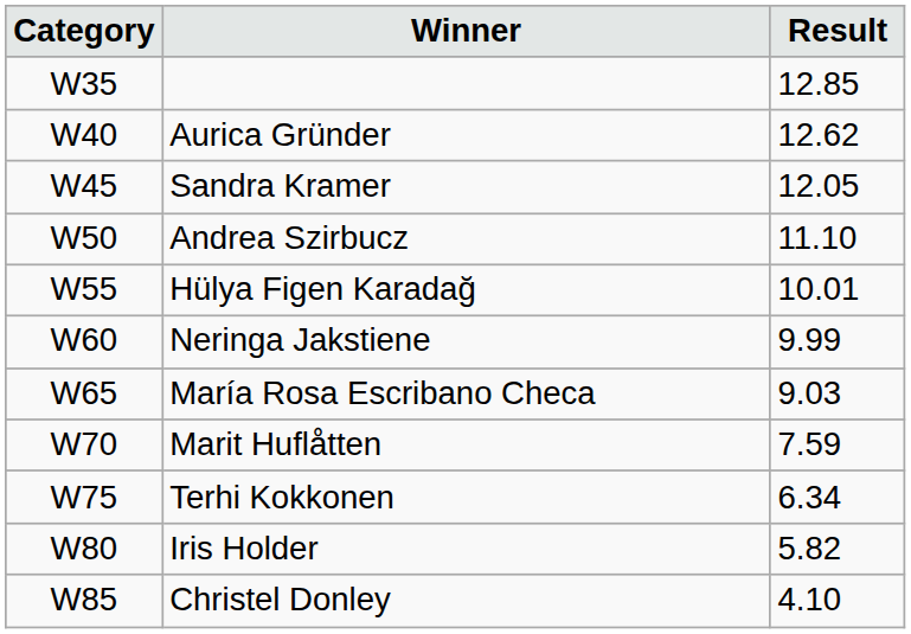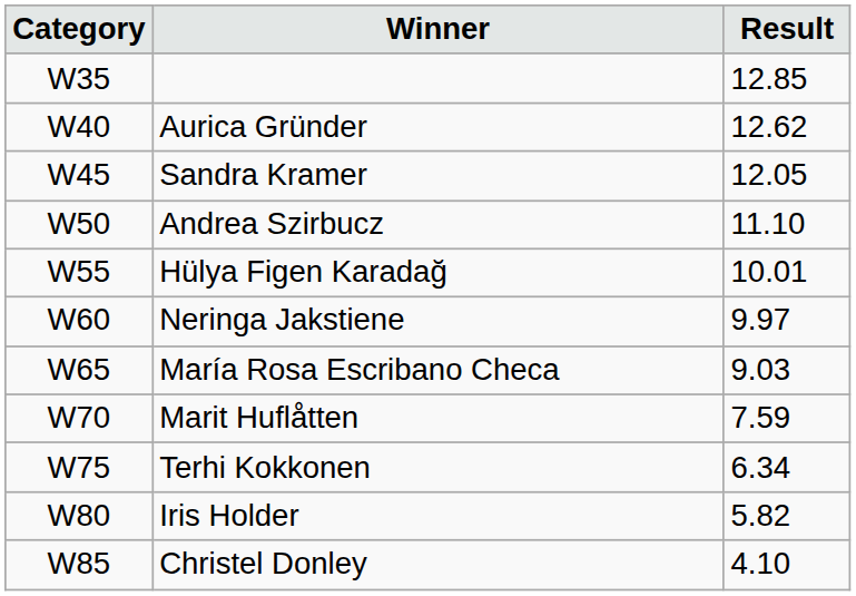Neringa Jakstiene | Result: 9.99 -> 9.97
